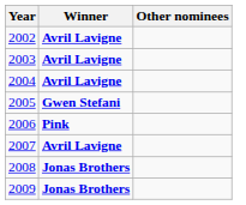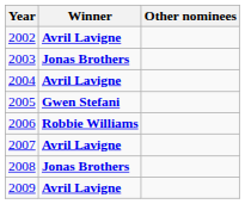2003 | Winner: Avril Lavigne -> Jonas Brothers
2006 | Winner: Pink -> Robbie Williams
2009 | Winner: Jonas Brothers -> Avril Lavigne
